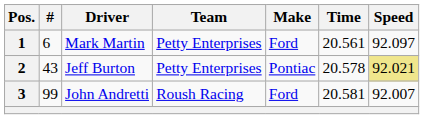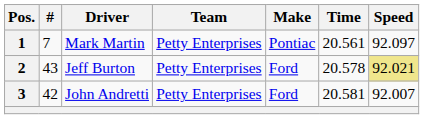1 | #: 6 -> 7
1 | Make: Ford -> Pontiac
2 | Make: Pontiac -> Ford
3 | #: 99 -> 42
3 | Team: Roush Racing -> Petty Enterprises
